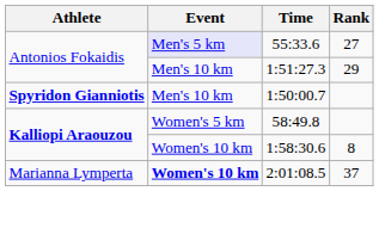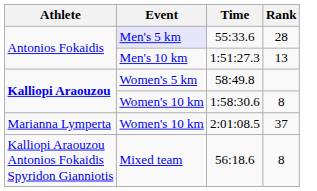55:33.6 | Rank: 27 -> 28
1:51:27.3 | Rank: 29 -> 13
- row: Spyridon Gianniotis | Men's 10 km | 1:50:00.7
2:01:08.5 | Event: bold -> normal
+ row: Kalliopi Araouzou Antonios Fokaidis Spyridon Gianniotis | Mixed team | 56:18.6 | 8
